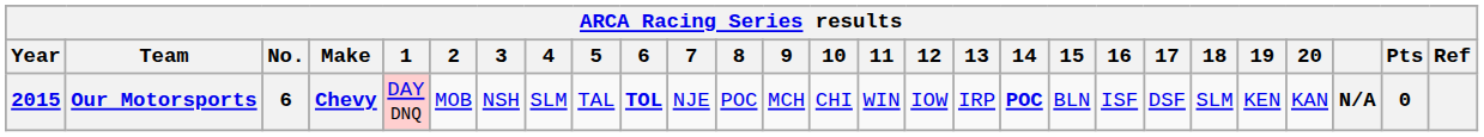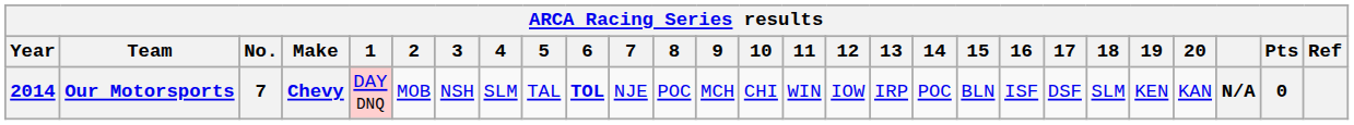Our Motorsports | Year: 2015 -> 2014
Our Motorsports | No.: 6 -> 7
Our Motorsports | 14: bold -> normal
